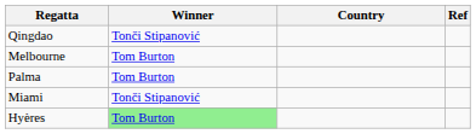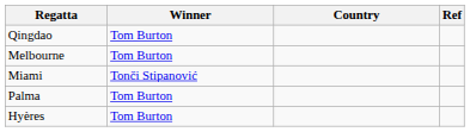Qingdao | Winner: Tonči Stipanović -> Tom Burton
rows swapped: Miami <-> Palma
Hyères | Winner: lightgreen background -> no background
